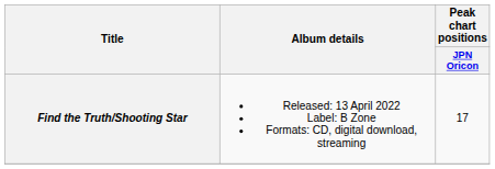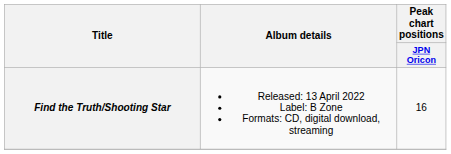Find the Truth/Shooting Star | Peak chart positions / JPN Oricon: 17 -> 16
